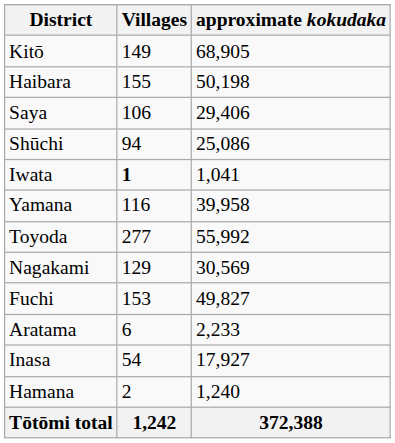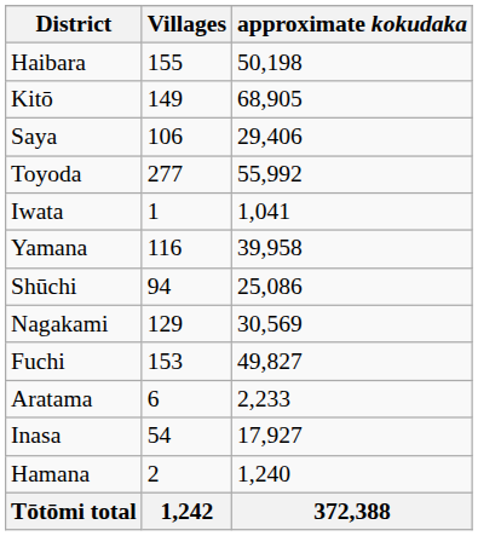rows swapped: Haibara <-> Kitō
rows swapped: Shūchi <-> Toyoda
Iwata | Villages: bold -> normal
